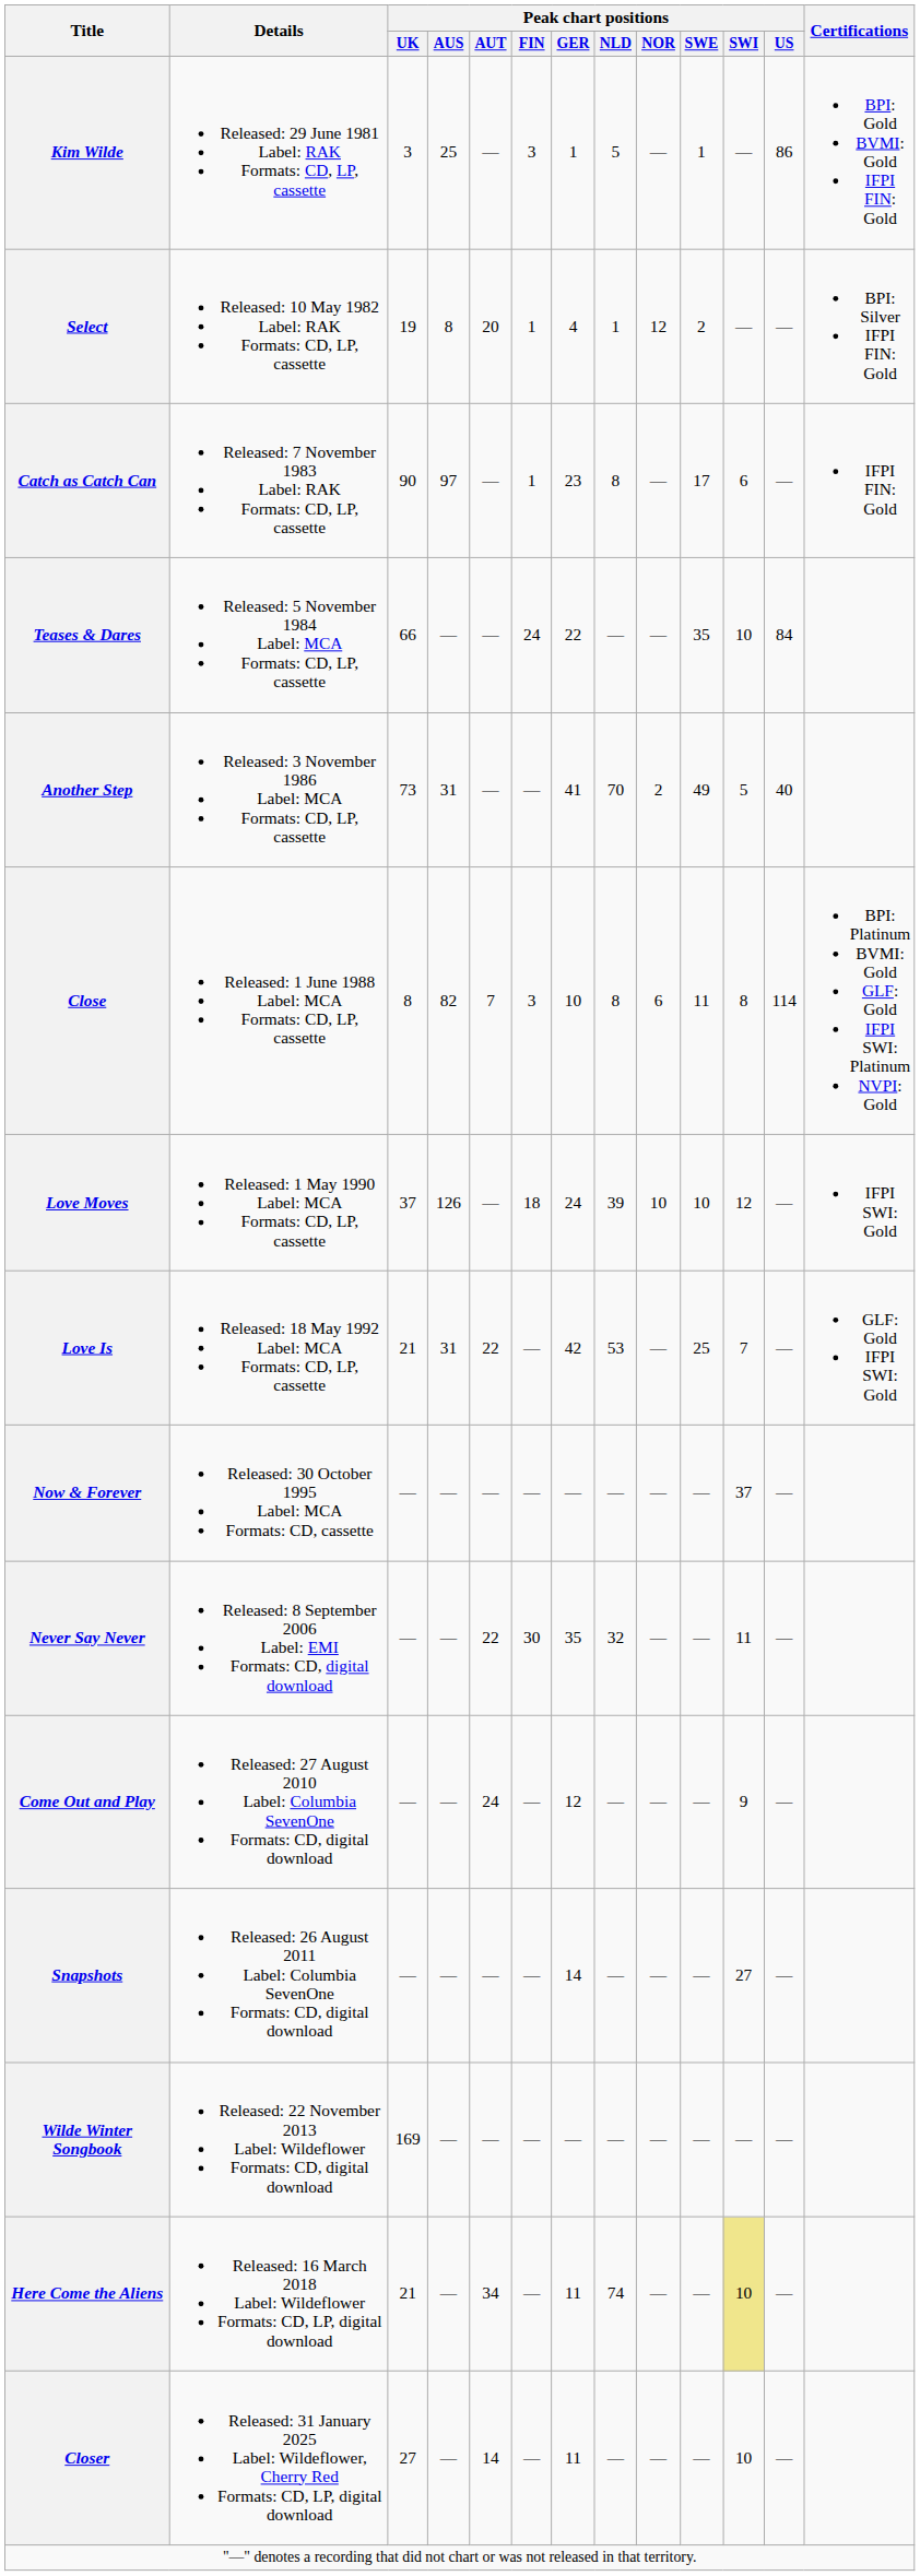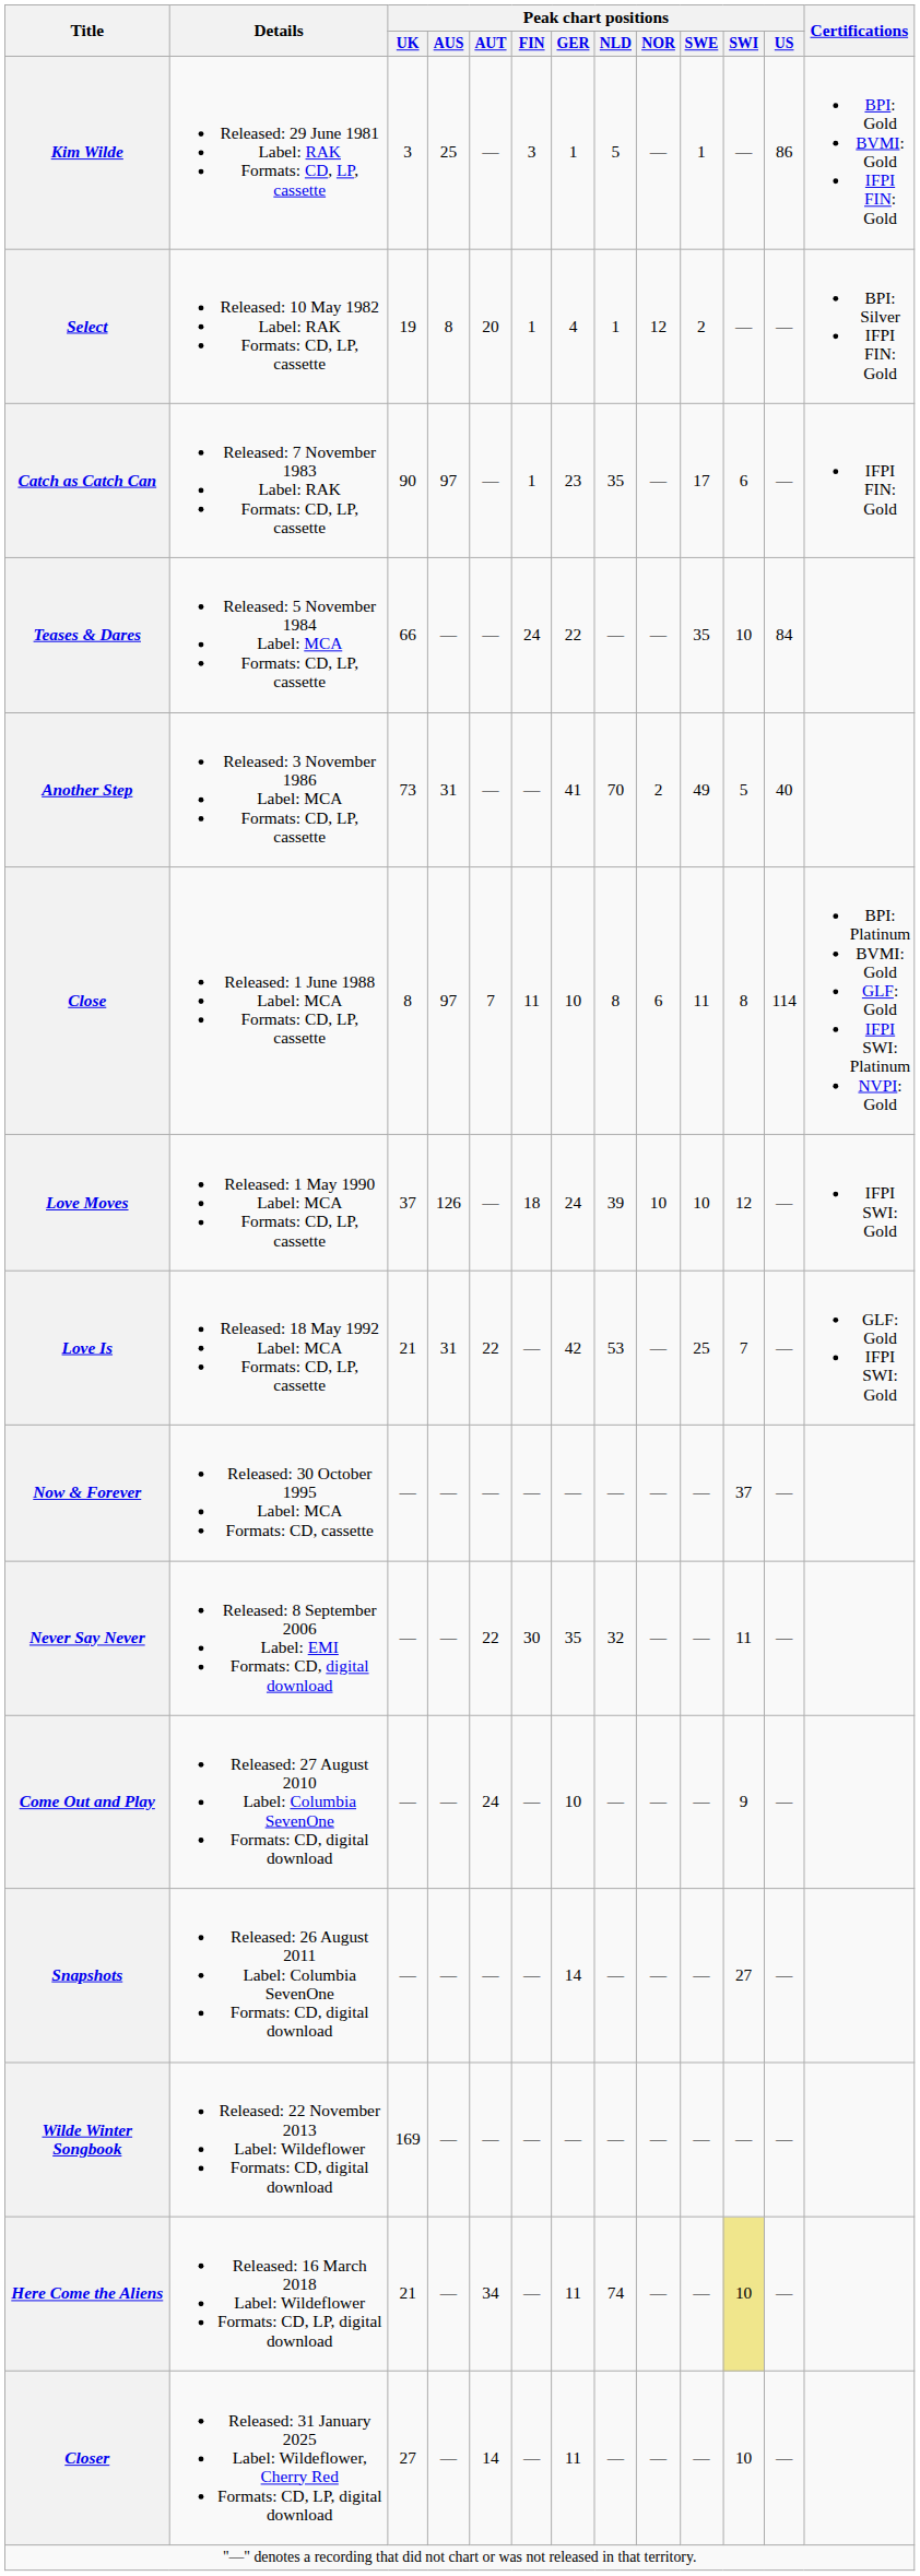Catch as Catch Can | Peak chart positions / NLD: 8 -> 35
Close | Peak chart positions / AUS: 82 -> 97
Close | Peak chart positions / FIN: 3 -> 11
Come Out and Play | Peak chart positions / GER: 12 -> 10
